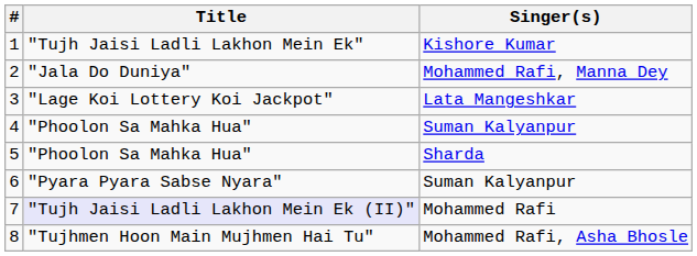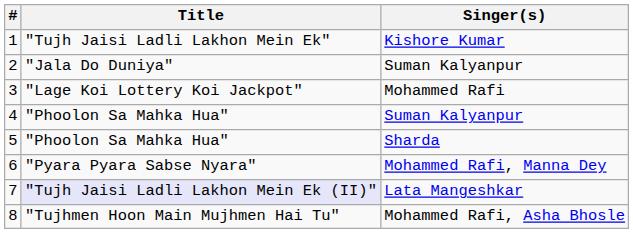2 | Singer(s): Mohammed Rafi, Manna Dey -> Suman Kalyanpur
3 | Singer(s): Lata Mangeshkar -> Mohammed Rafi
6 | Singer(s): Suman Kalyanpur -> Mohammed Rafi, Manna Dey
7 | Singer(s): Mohammed Rafi -> Lata Mangeshkar
